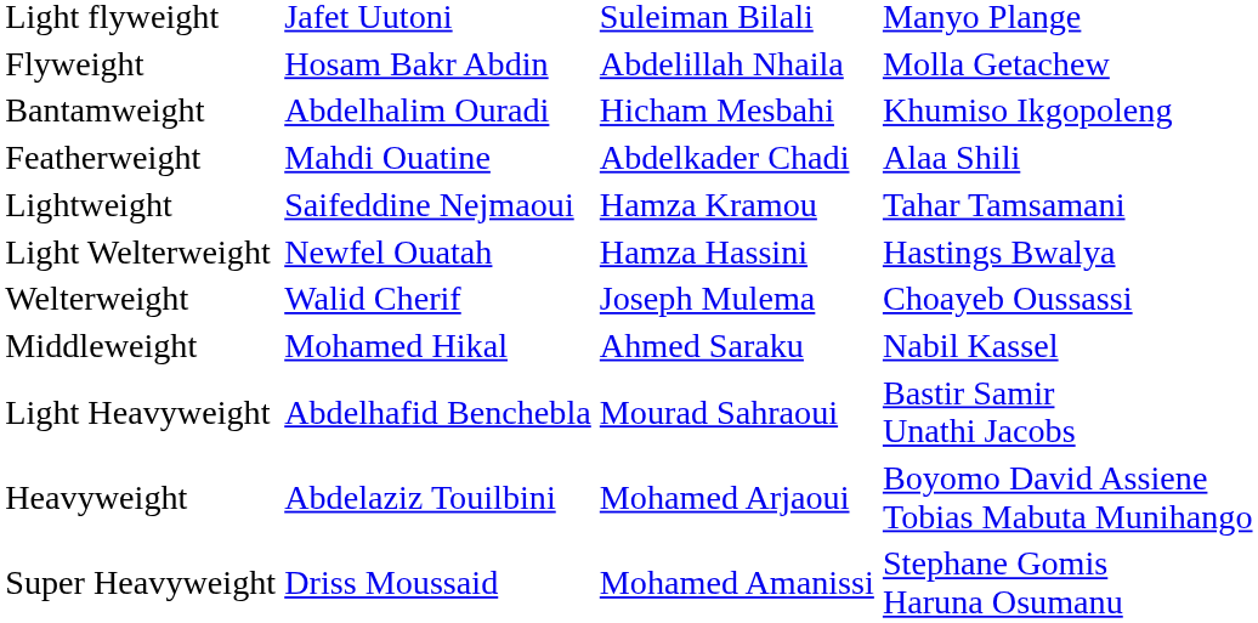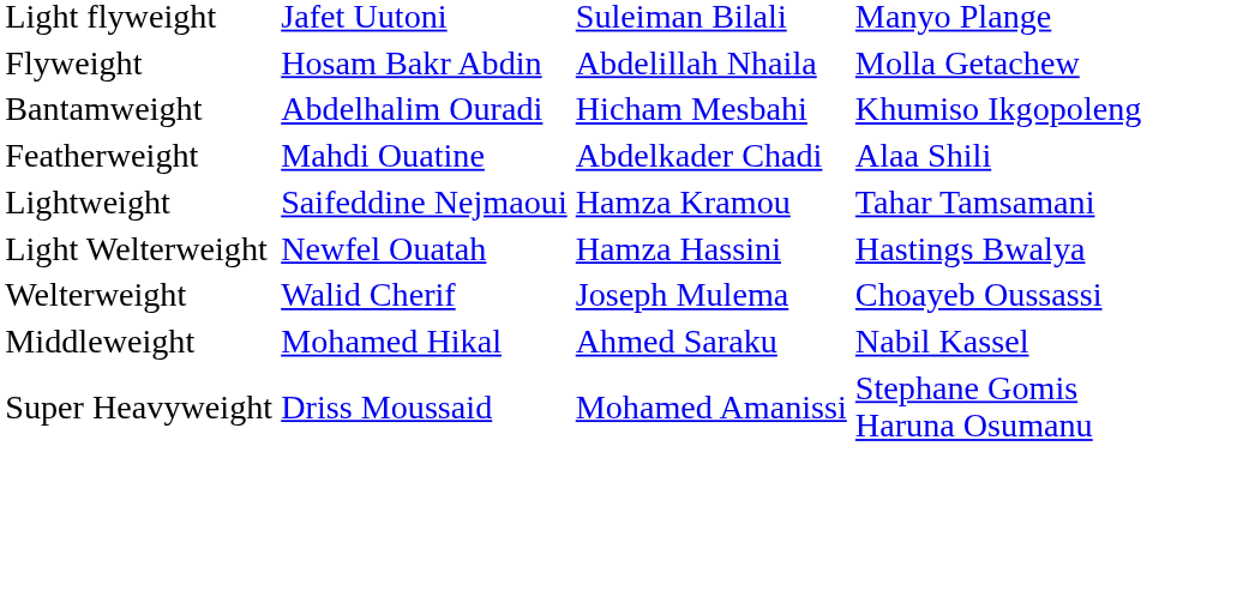- row: Light Heavyweight | Abdelhafid Benchebla | Mourad Sahraoui | Bastir Samir Unathi Jacobs
- row: Heavyweight | Abdelaziz Touilbini | Mohamed Arjaoui | Boyomo David Assiene Tobias Mabuta Munihango
